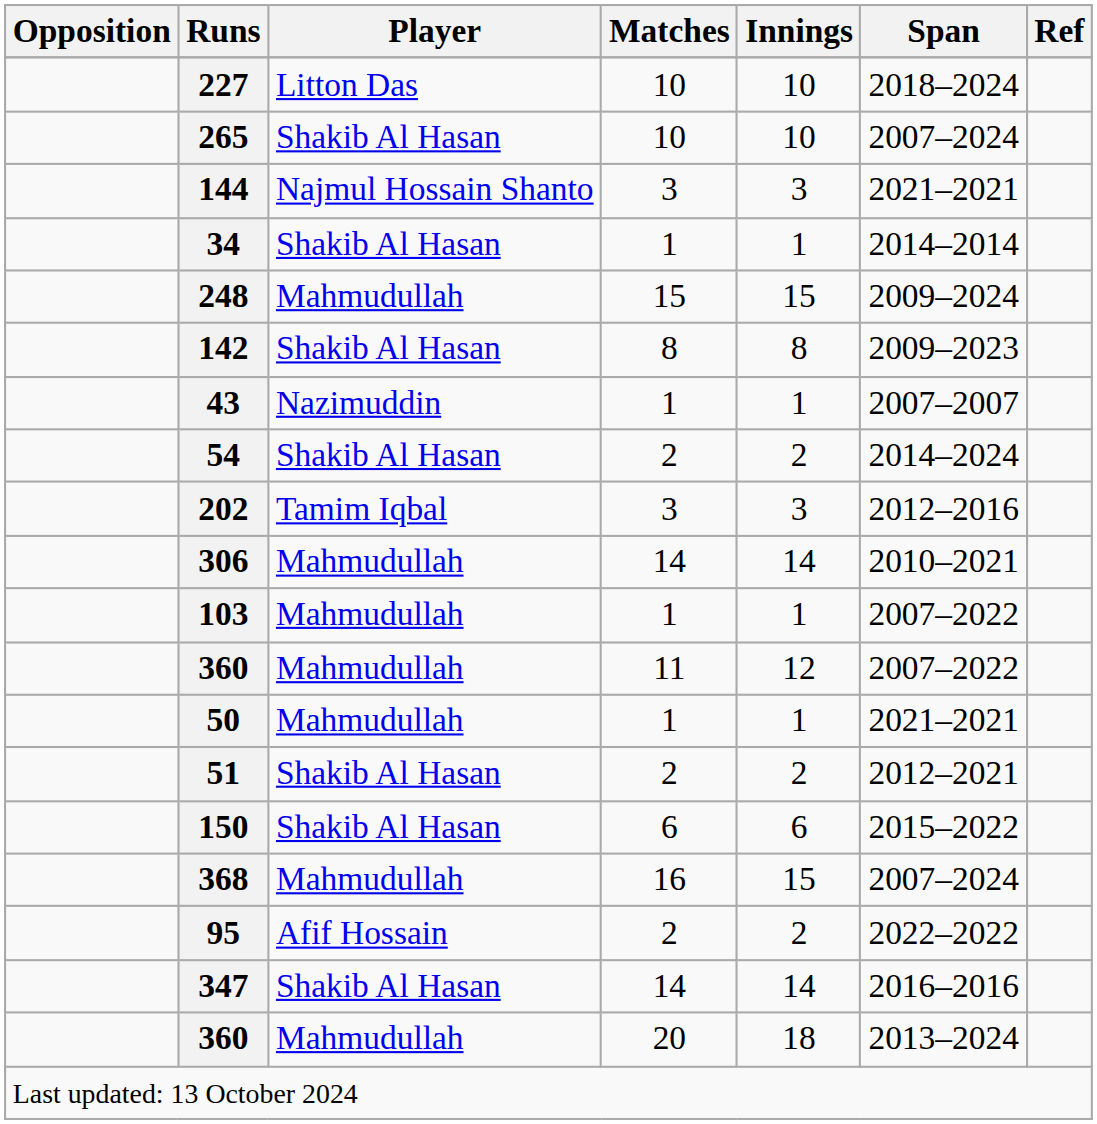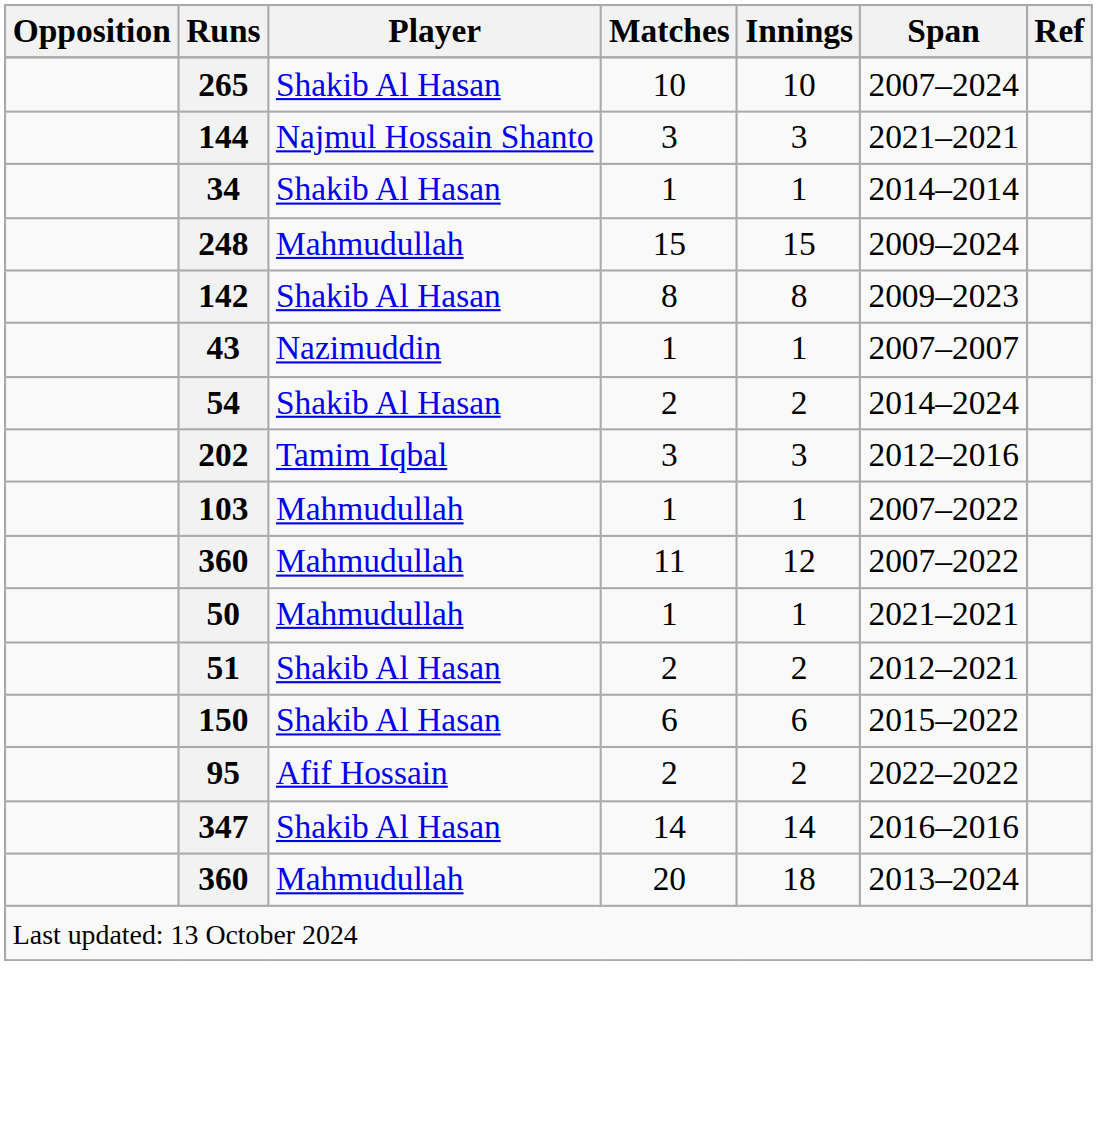- row: 227 | Litton Das | 10 | 10 | 2018–2024
- row: 306 | Mahmudullah | 14 | 14 | 2010–2021
- row: 368 | Mahmudullah | 16 | 15 | 2007–2024
